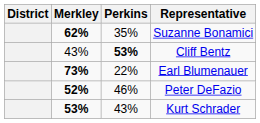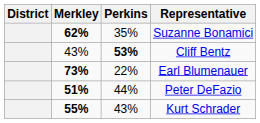Peter DeFazio | Merkley: 52% -> 51%
Peter DeFazio | Perkins: 46% -> 44%
Kurt Schrader | Merkley: 53% -> 55%
